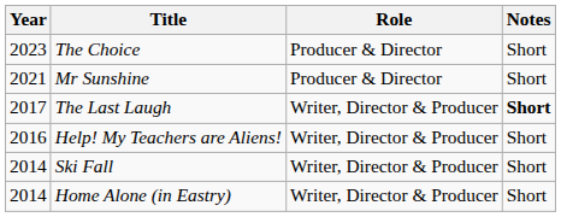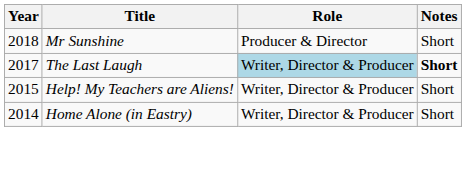- row: 2023 | The Choice | Producer & Director | Short
Mr Sunshine | Year: 2021 -> 2018
The Last Laugh | Role: no background -> lightblue background
Help! My Teachers are Aliens! | Year: 2016 -> 2015
- row: 2014 | Ski Fall | Writer, Director & Producer | Short
